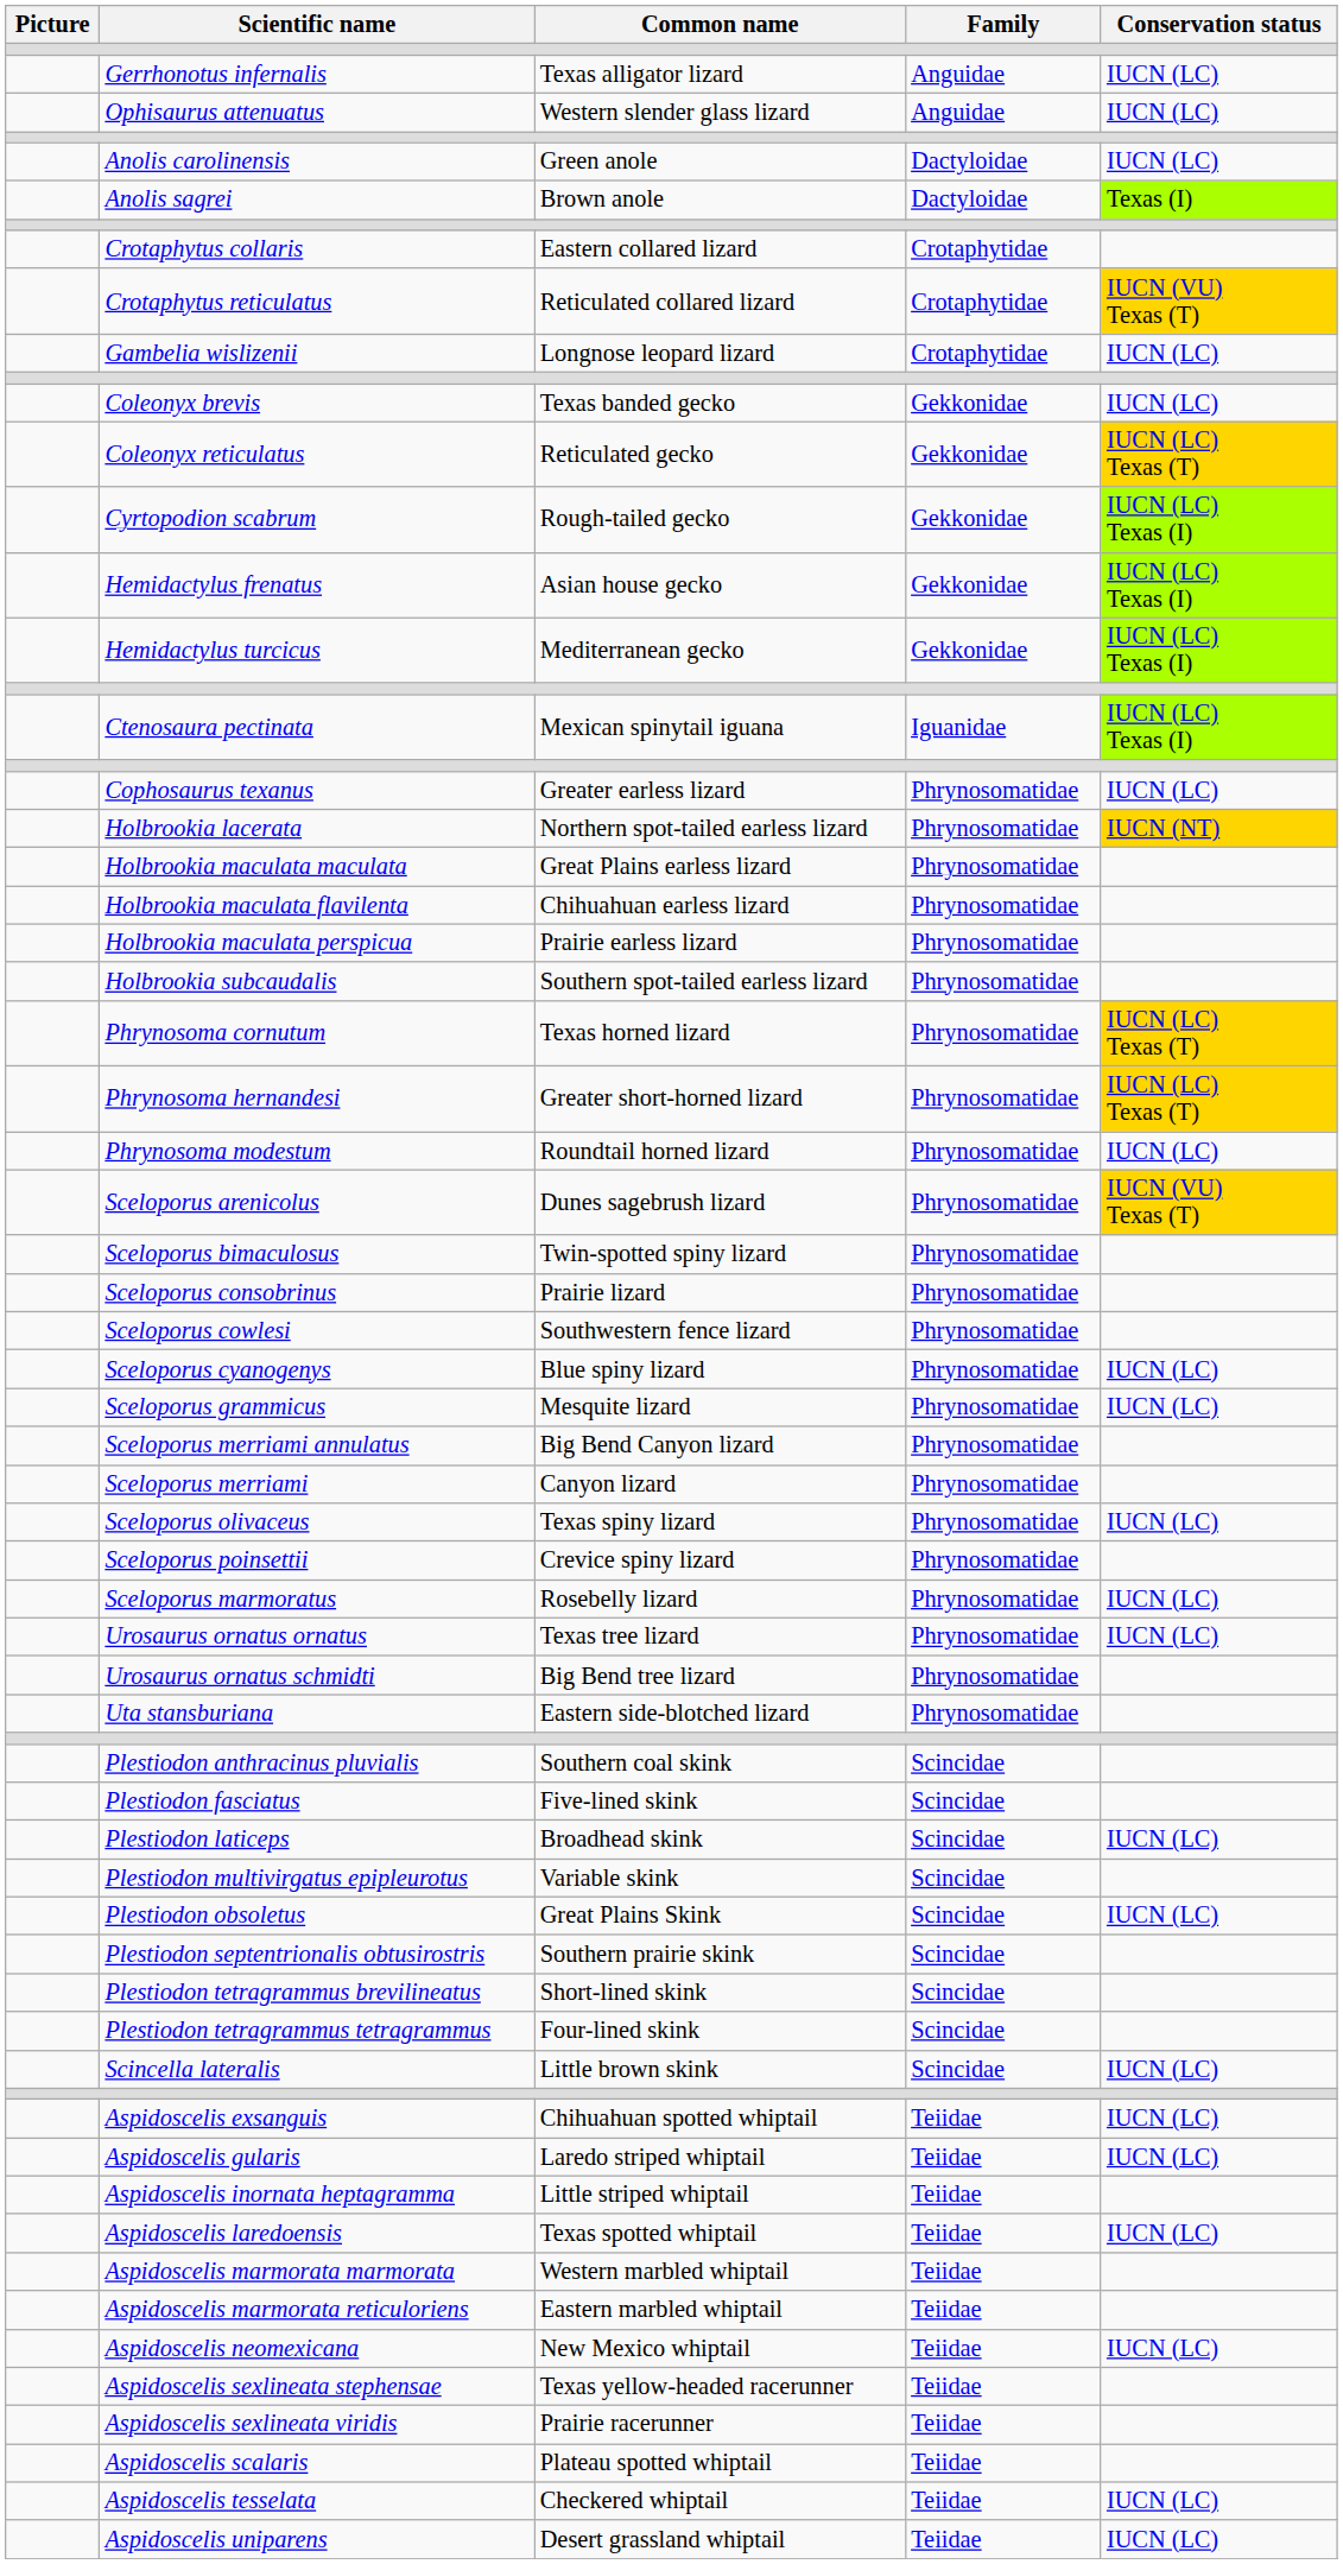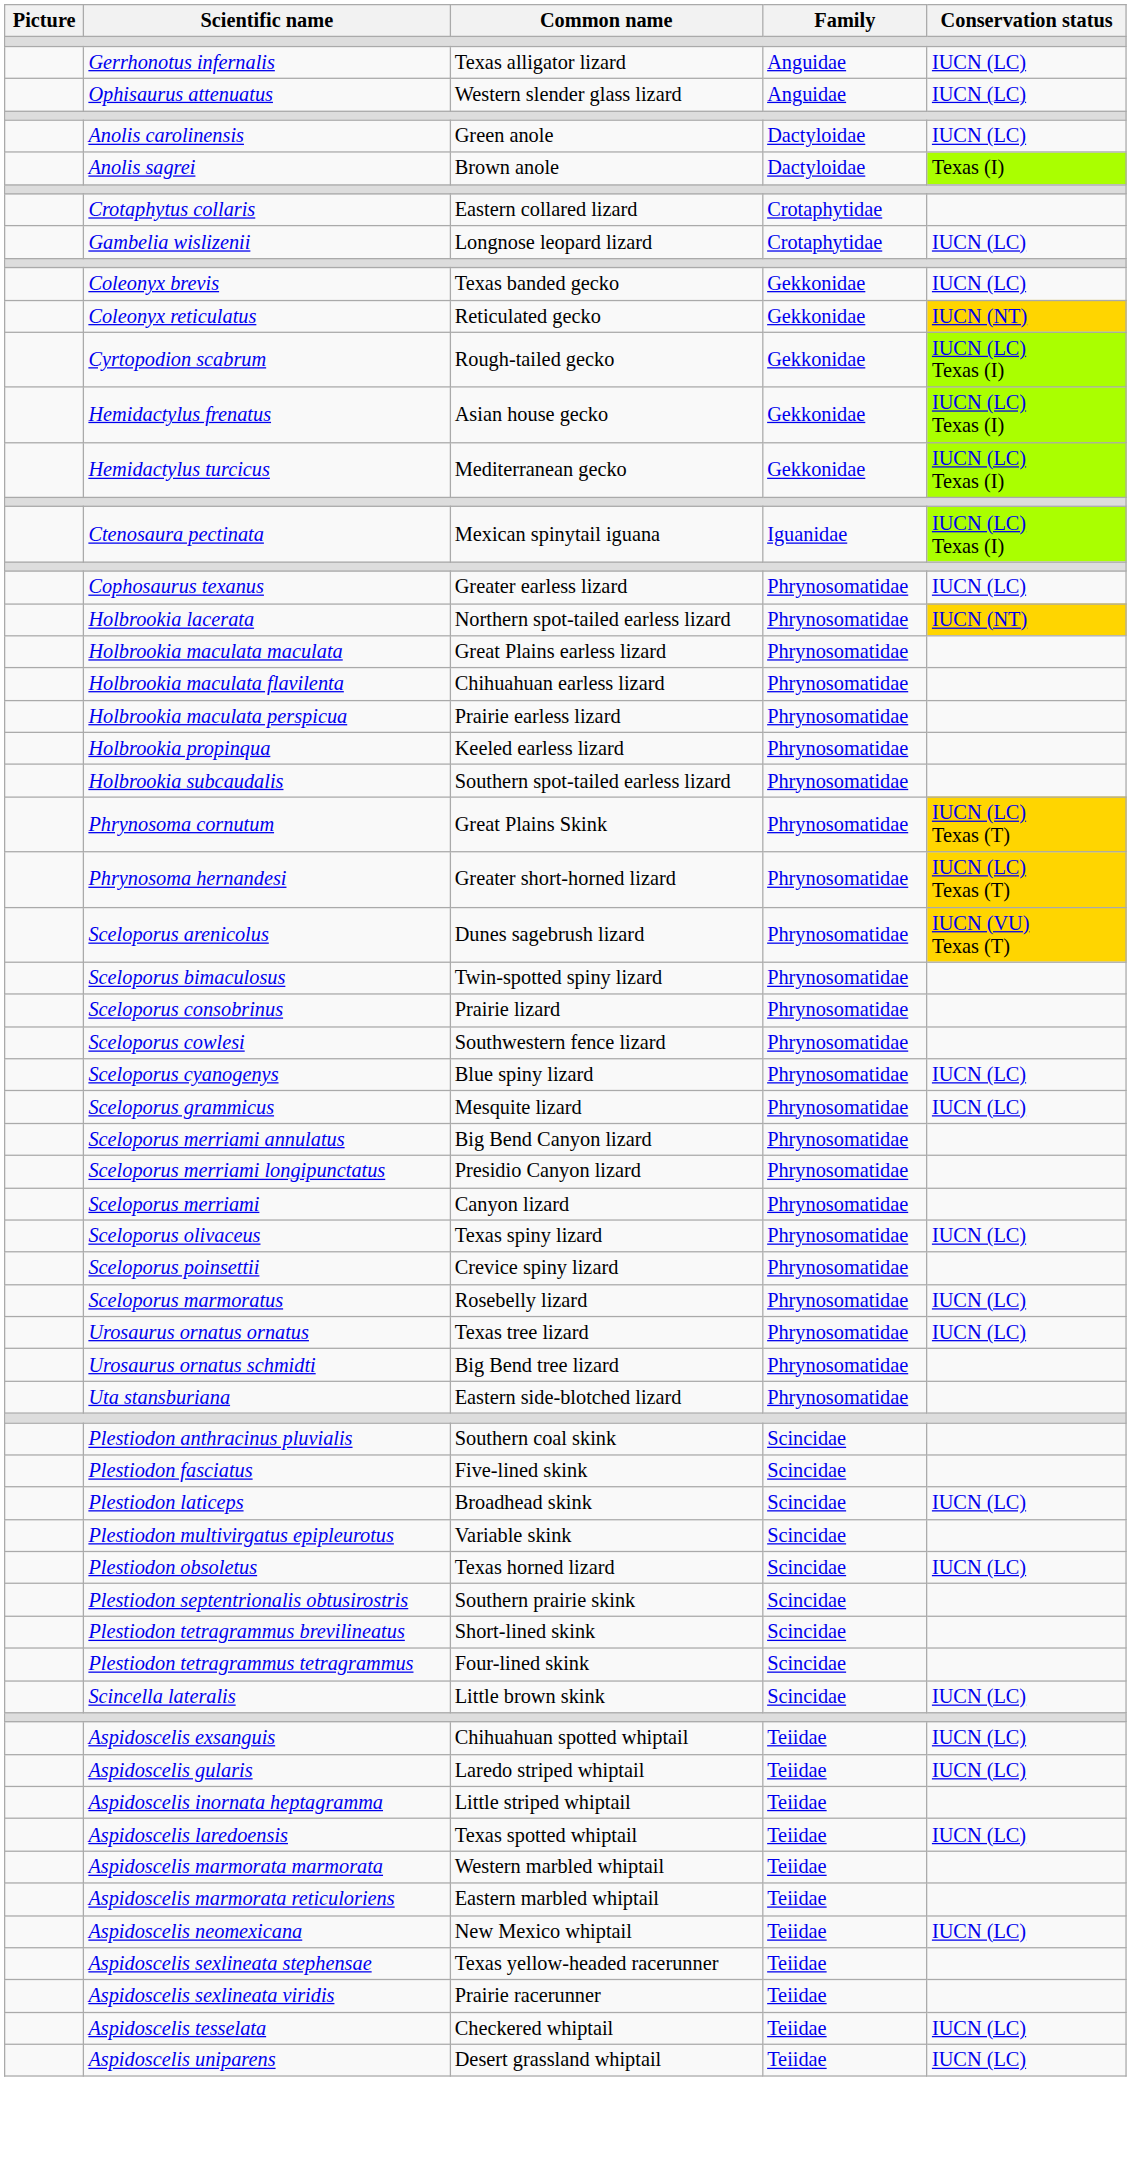- row: Crotaphytus reticulatus | Reticulated collared lizard | Crotaphytidae | IUCN (VU) Texas (T)
Coleonyx reticulatus | Conservation status: IUCN (LC) Texas (T) -> IUCN (NT)
+ row: Holbrookia propinqua | Keeled earless lizard | Phrynosomatidae
Phrynosoma cornutum | Common name: Texas horned lizard -> Great Plains Skink
- row: Phrynosoma modestum | Roundtail horned lizard | Phrynosomatidae | IUCN (LC)
+ row: Sceloporus merriami longipunctatus | Presidio Canyon lizard | Phrynosomatidae
Plestiodon obsoletus | Common name: Great Plains Skink -> Texas horned lizard
- row: Aspidoscelis scalaris | Plateau spotted whiptail | Teiidae
